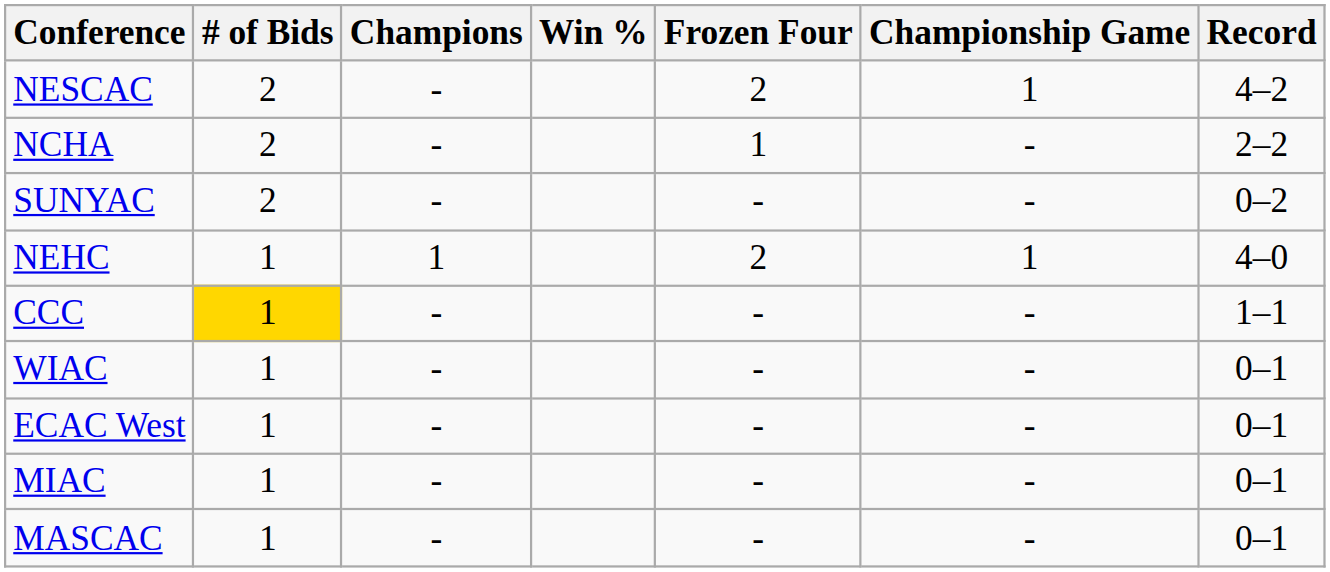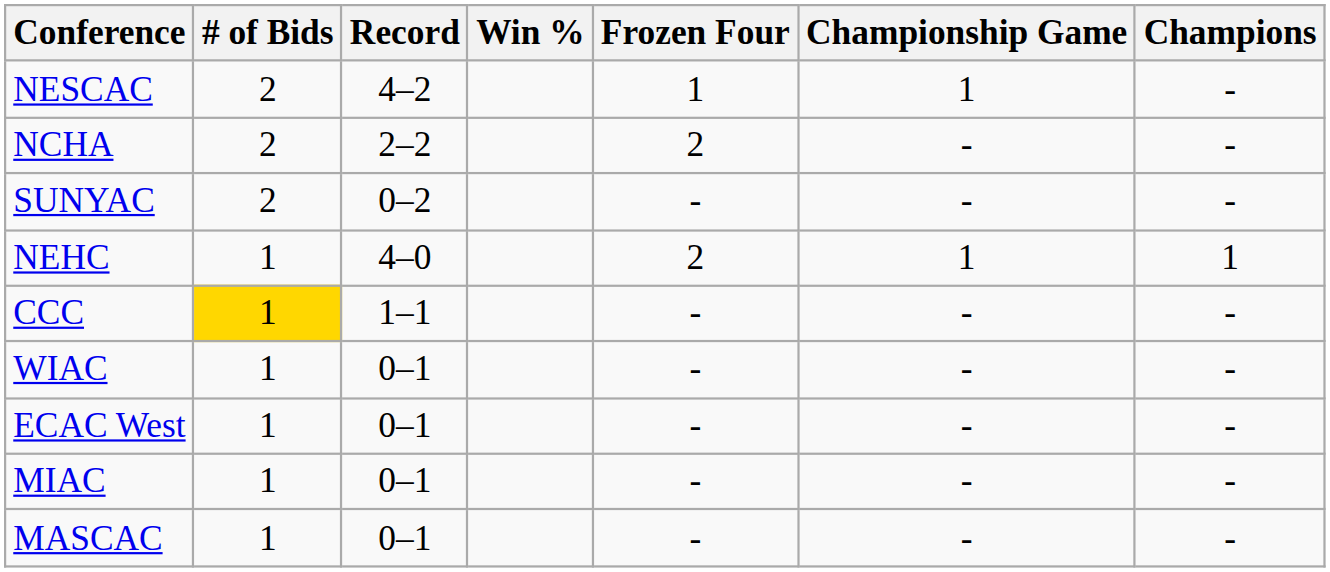columns swapped: Record <-> Champions
NESCAC | Frozen Four: 2 -> 1
NCHA | Frozen Four: 1 -> 2
